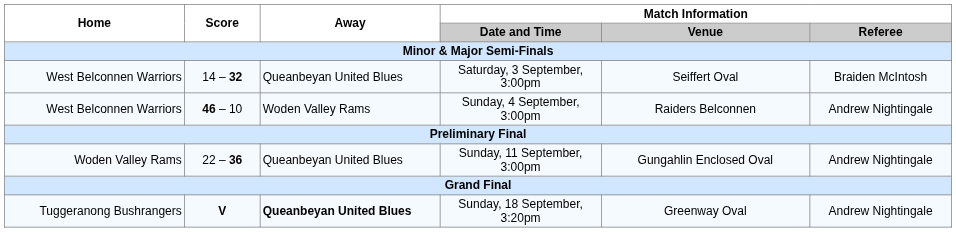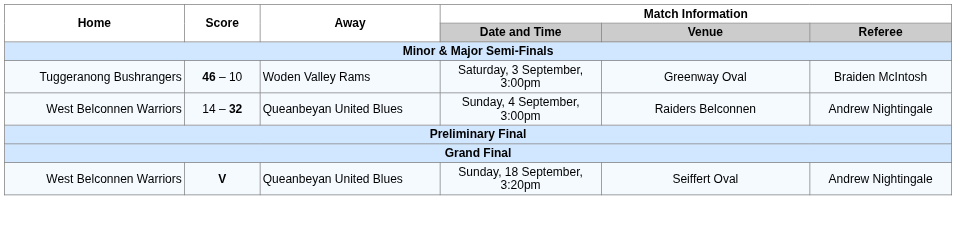Saturday, 3 September, 3:00pm | Home: West Belconnen Warriors -> Tuggeranong Bushrangers
Saturday, 3 September, 3:00pm | Score: 14 – 32 -> 46 – 10
Saturday, 3 September, 3:00pm | Away: Queanbeyan United Blues -> Woden Valley Rams
Saturday, 3 September, 3:00pm | Match Information / Venue: Seiffert Oval -> Greenway Oval
Sunday, 4 September, 3:00pm | Score: 46 – 10 -> 14 – 32
Sunday, 4 September, 3:00pm | Away: Woden Valley Rams -> Queanbeyan United Blues
- row: Woden Valley Rams | 22 – 36 | Queanbeyan United Blues | Sunday, 11 September, 3:00pm | Gungahlin Enclosed Oval | Andrew Nightingale
Sunday, 18 September, 3:20pm | Home: Tuggeranong Bushrangers -> West Belconnen Warriors
Sunday, 18 September, 3:20pm | Away: bold -> normal
Sunday, 18 September, 3:20pm | Match Information / Venue: Greenway Oval -> Seiffert Oval
